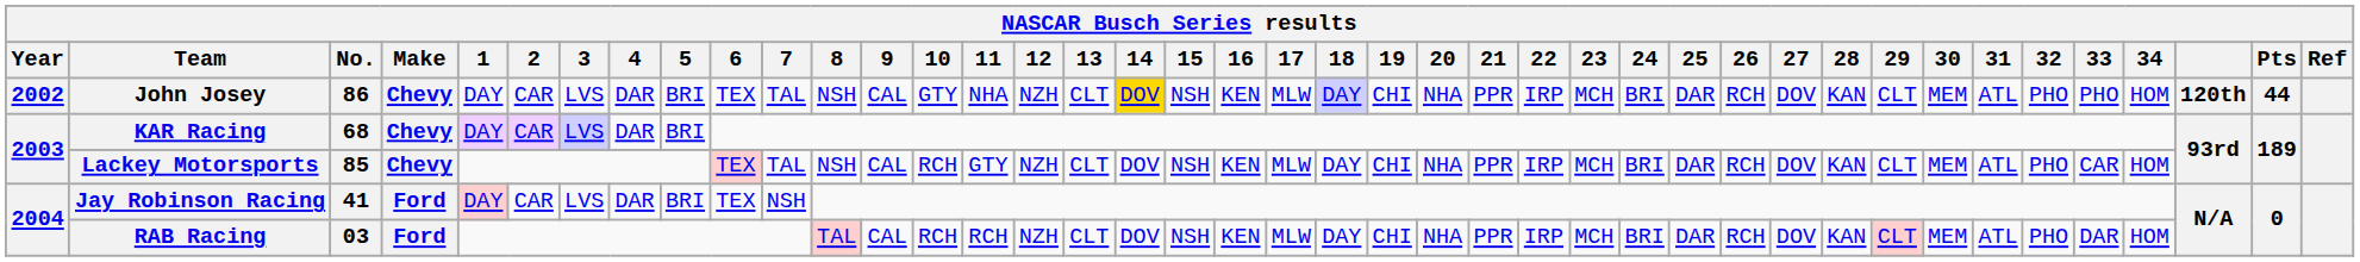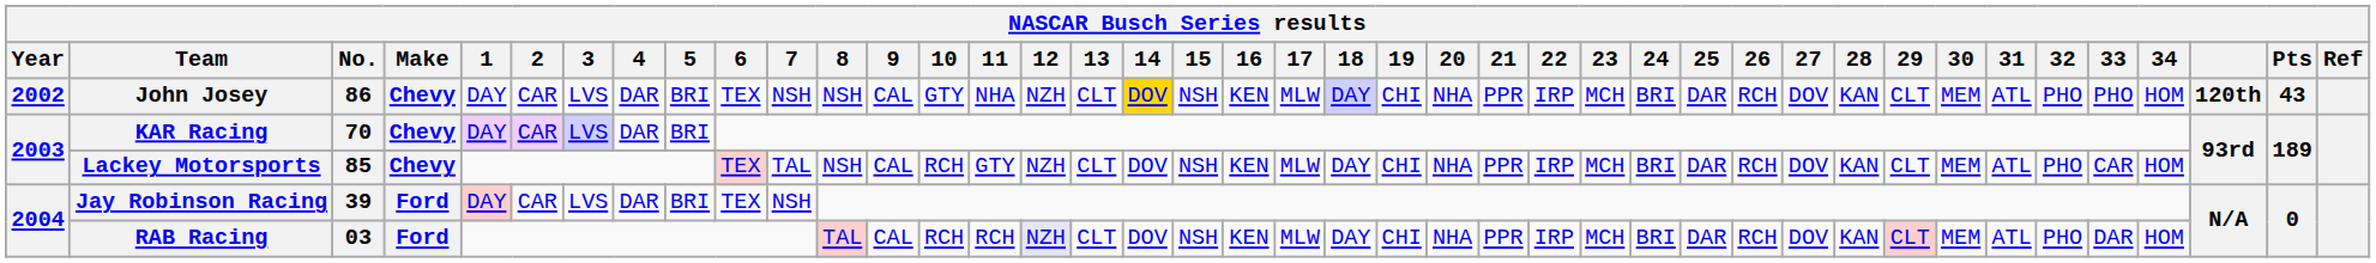John Josey | 7: TAL -> NSH
John Josey | Pts: 44 -> 43
KAR Racing | No.: 68 -> 70
Jay Robinson Racing | No.: 41 -> 39
RAB Racing | 12: no background -> lavender background
